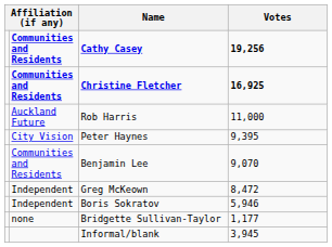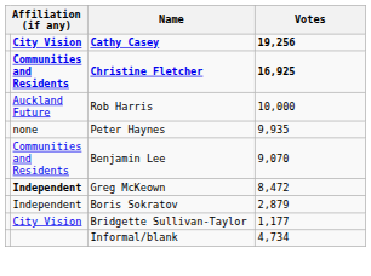Cathy Casey | column 2: Communities and Residents -> City Vision
Rob Harris | Votes: 11,000 -> 10,000
Peter Haynes | column 2: City Vision -> none
Peter Haynes | Votes: 9,395 -> 9,935
Greg McKeown | column 2: normal -> bold
Boris Sokratov | Votes: 5,946 -> 2,879
Bridgette Sullivan-Taylor | column 2: none -> City Vision
Informal/blank | Votes: 3,945 -> 4,734
